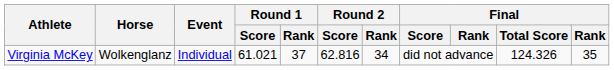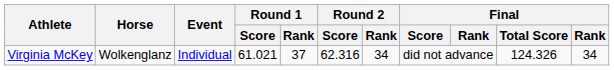Virginia McKey | Round 2 / Score: 62.816 -> 62.316
Virginia McKey | column 11: 35 -> 34
